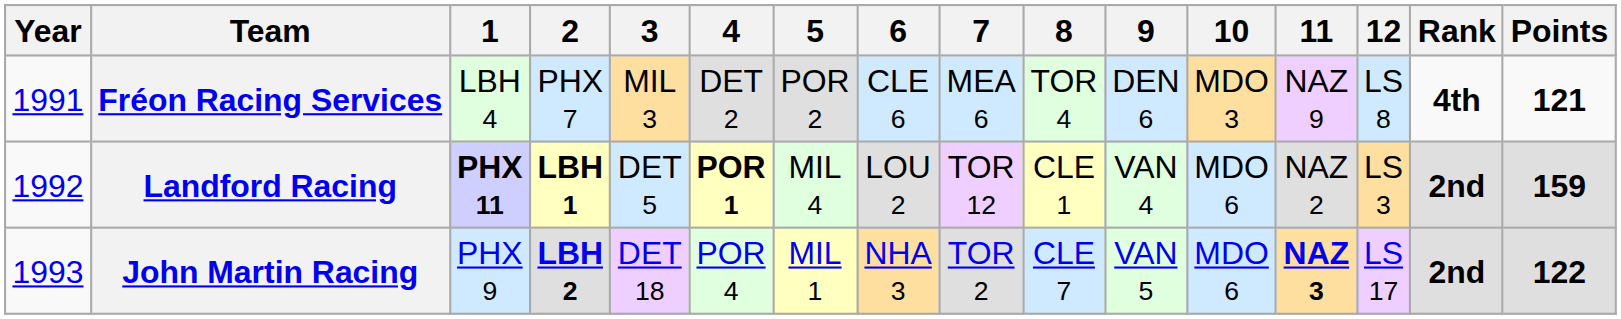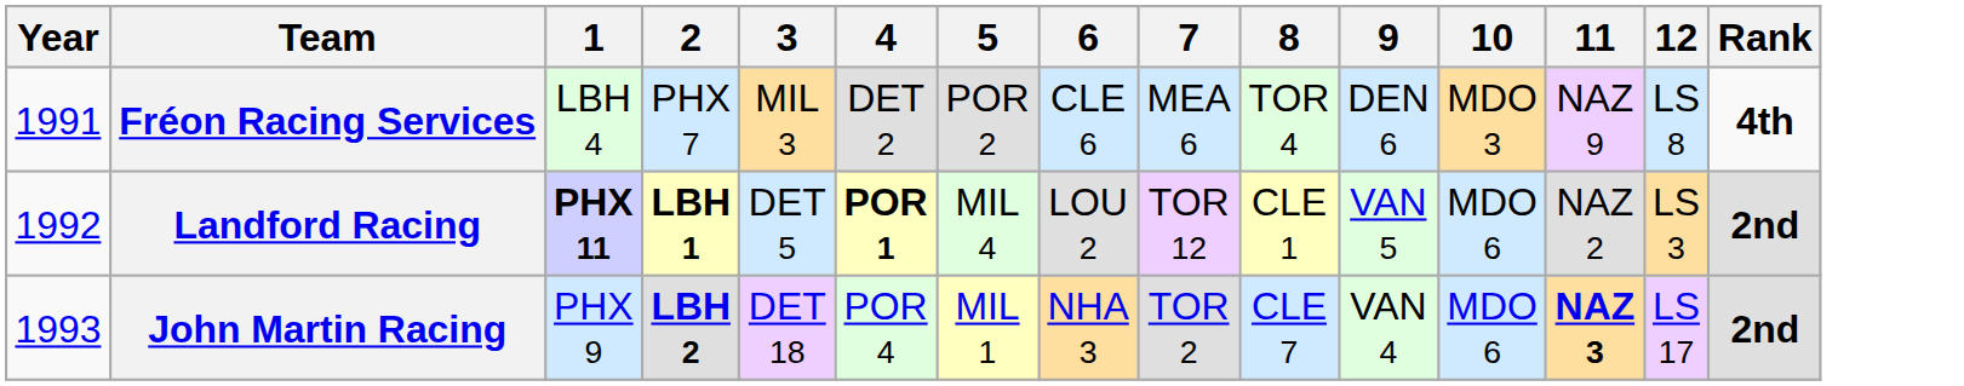- column: Points | 121 | 159 | 122
Landford Racing | 9: VAN 4 -> VAN 5
John Martin Racing | 9: VAN 5 -> VAN 4
